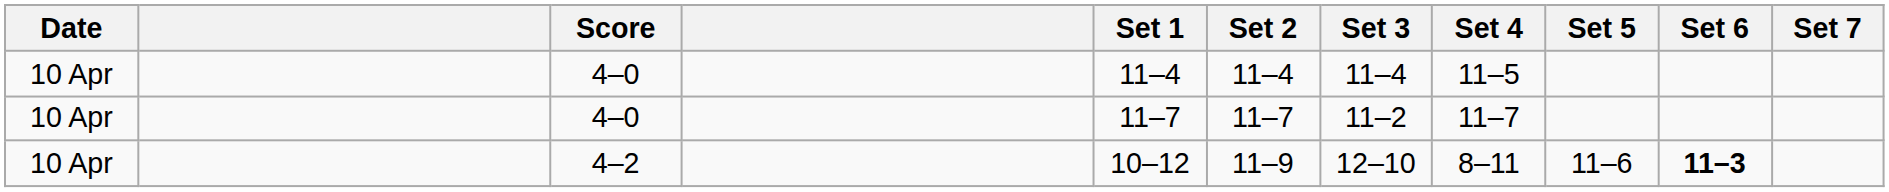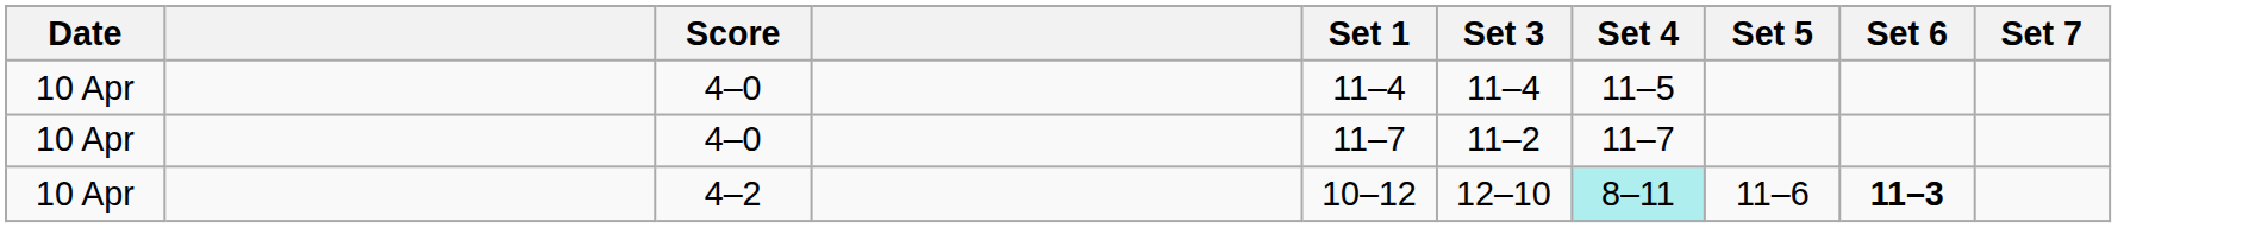- column: Set 2 | 11–4 | 11–7 | 11–9
4–2 | Set 4: no background -> paleturquoise background
